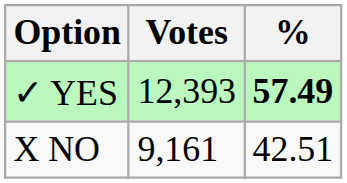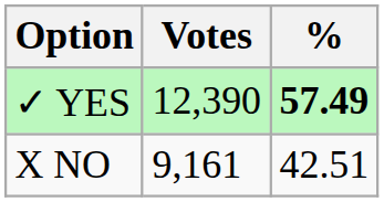✓ YES | Votes: 12,393 -> 12,390
